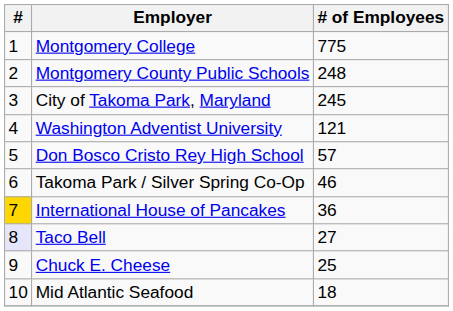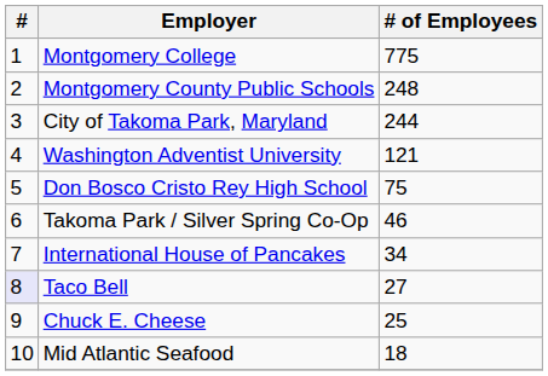City of Takoma Park, Maryland | # of Employees: 245 -> 244
Don Bosco Cristo Rey High School | # of Employees: 57 -> 75
International House of Pancakes | #: gold background -> no background
International House of Pancakes | # of Employees: 36 -> 34
